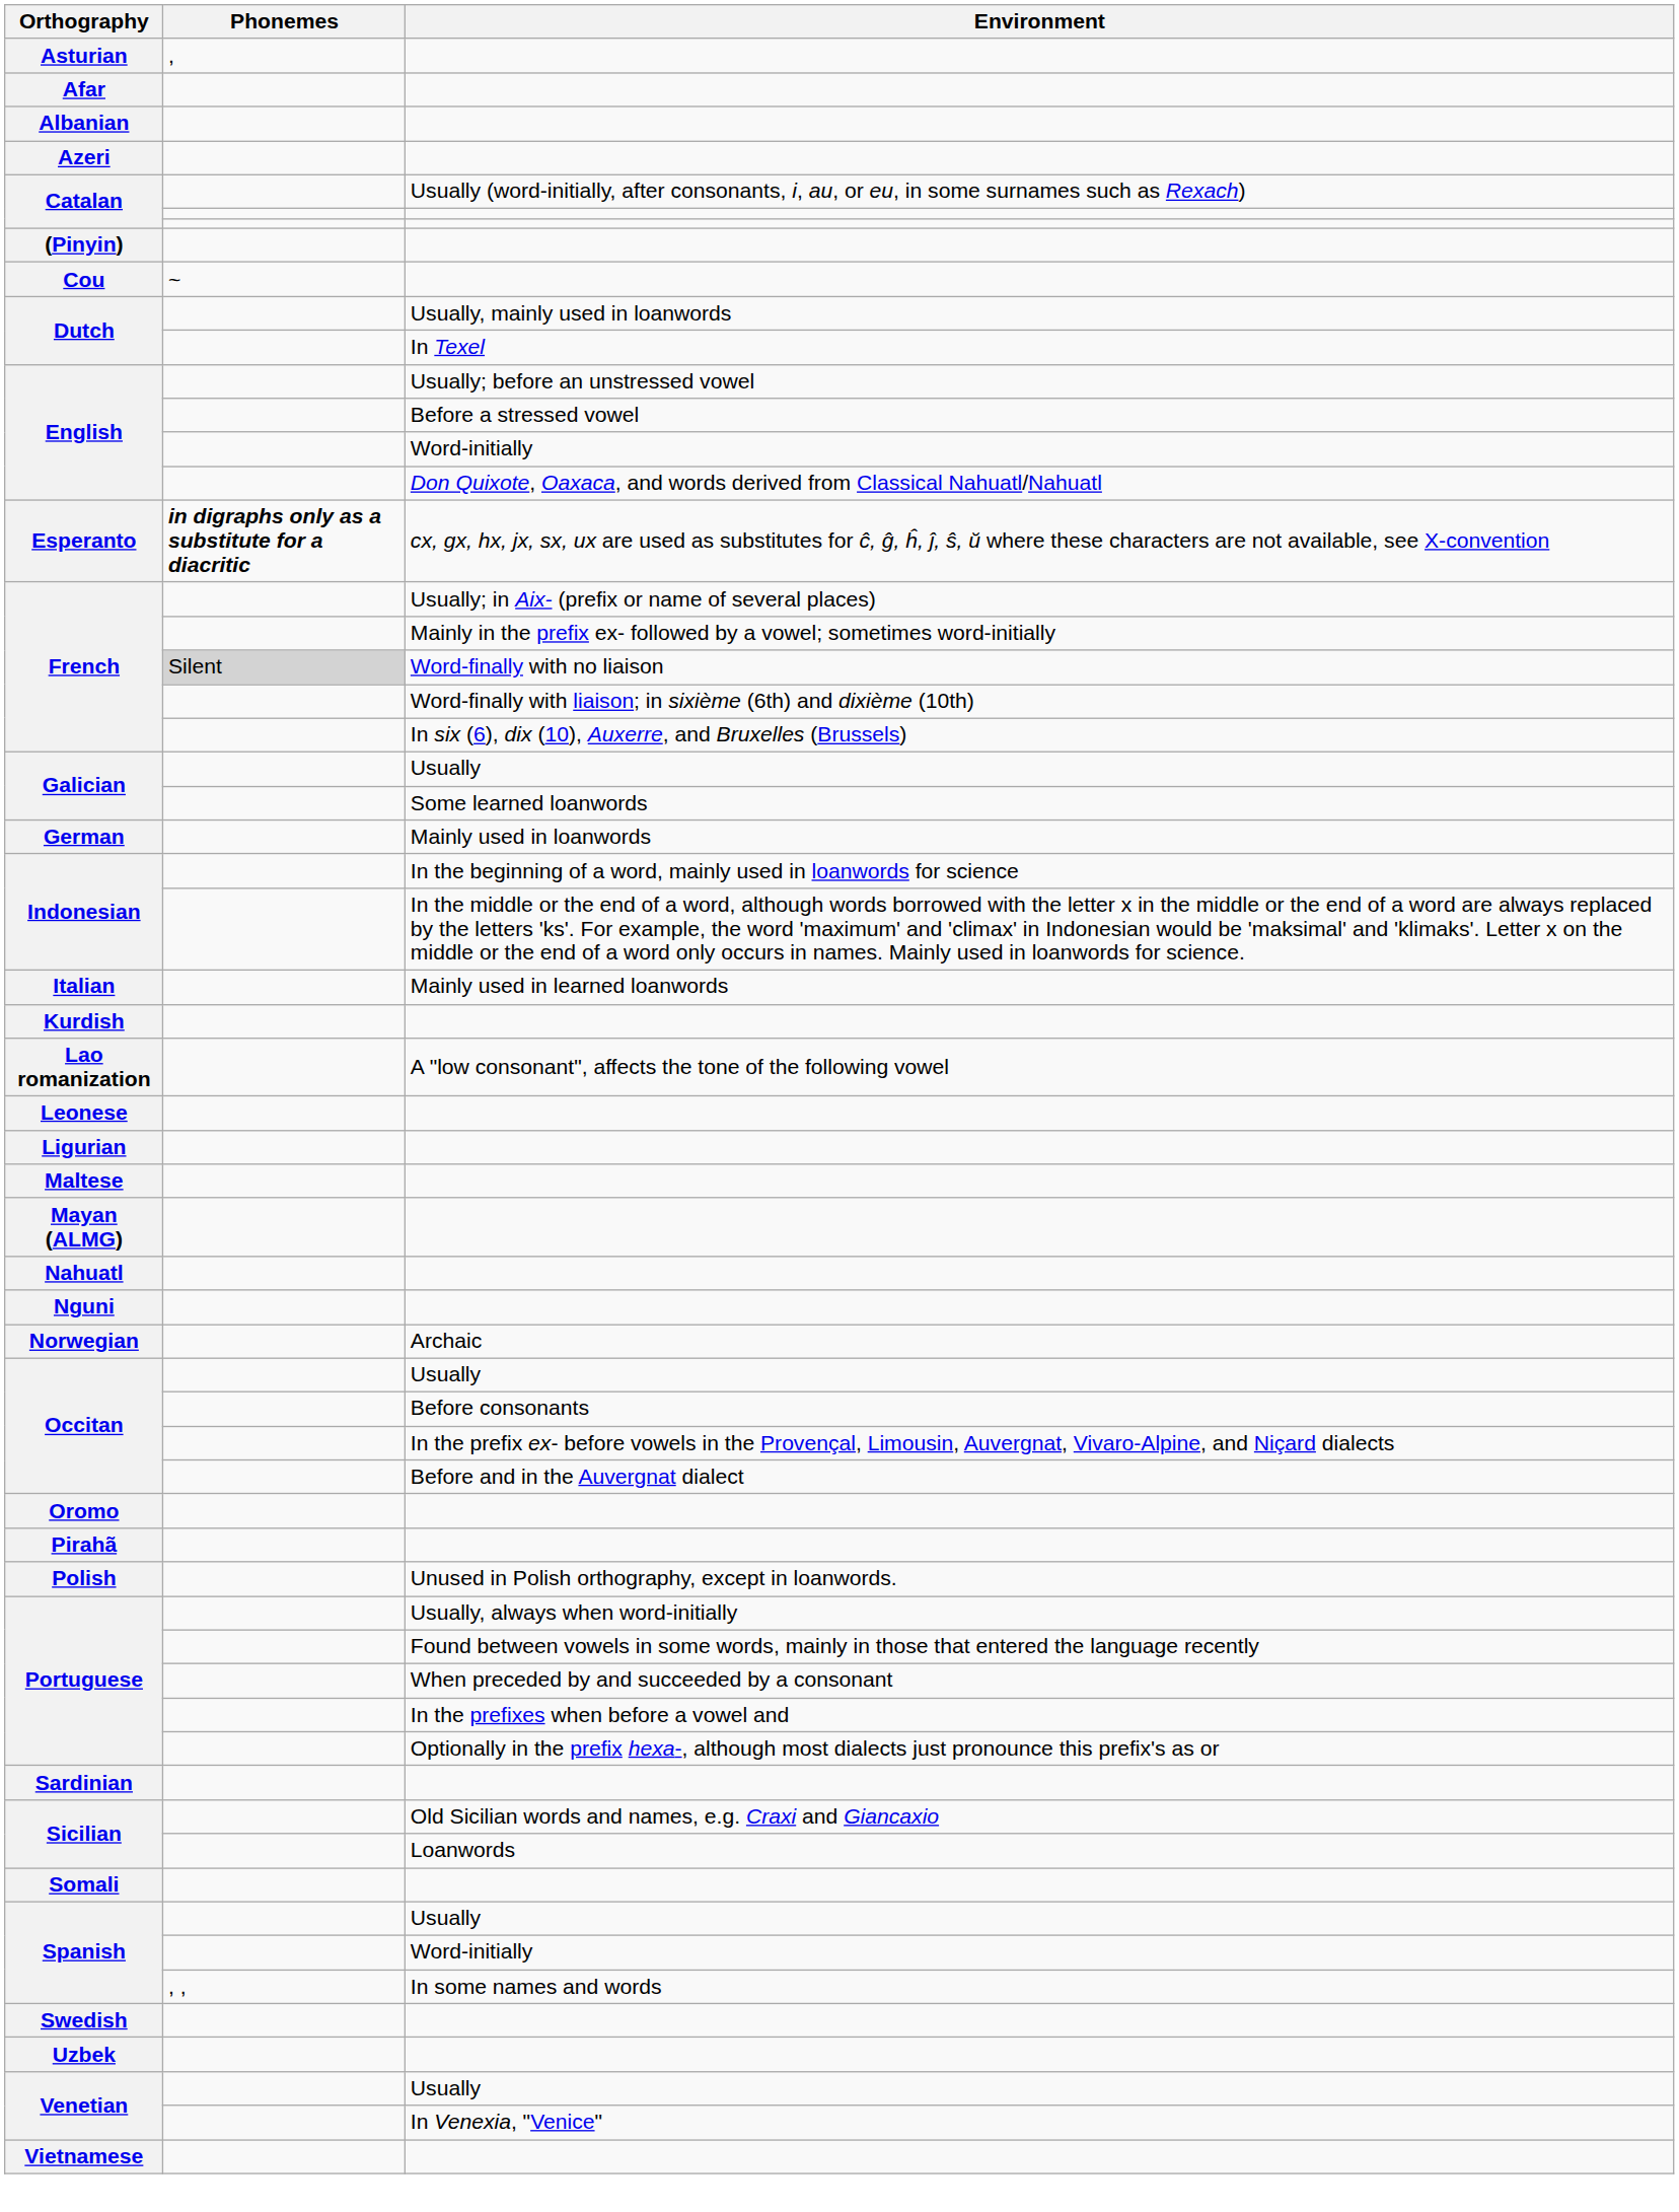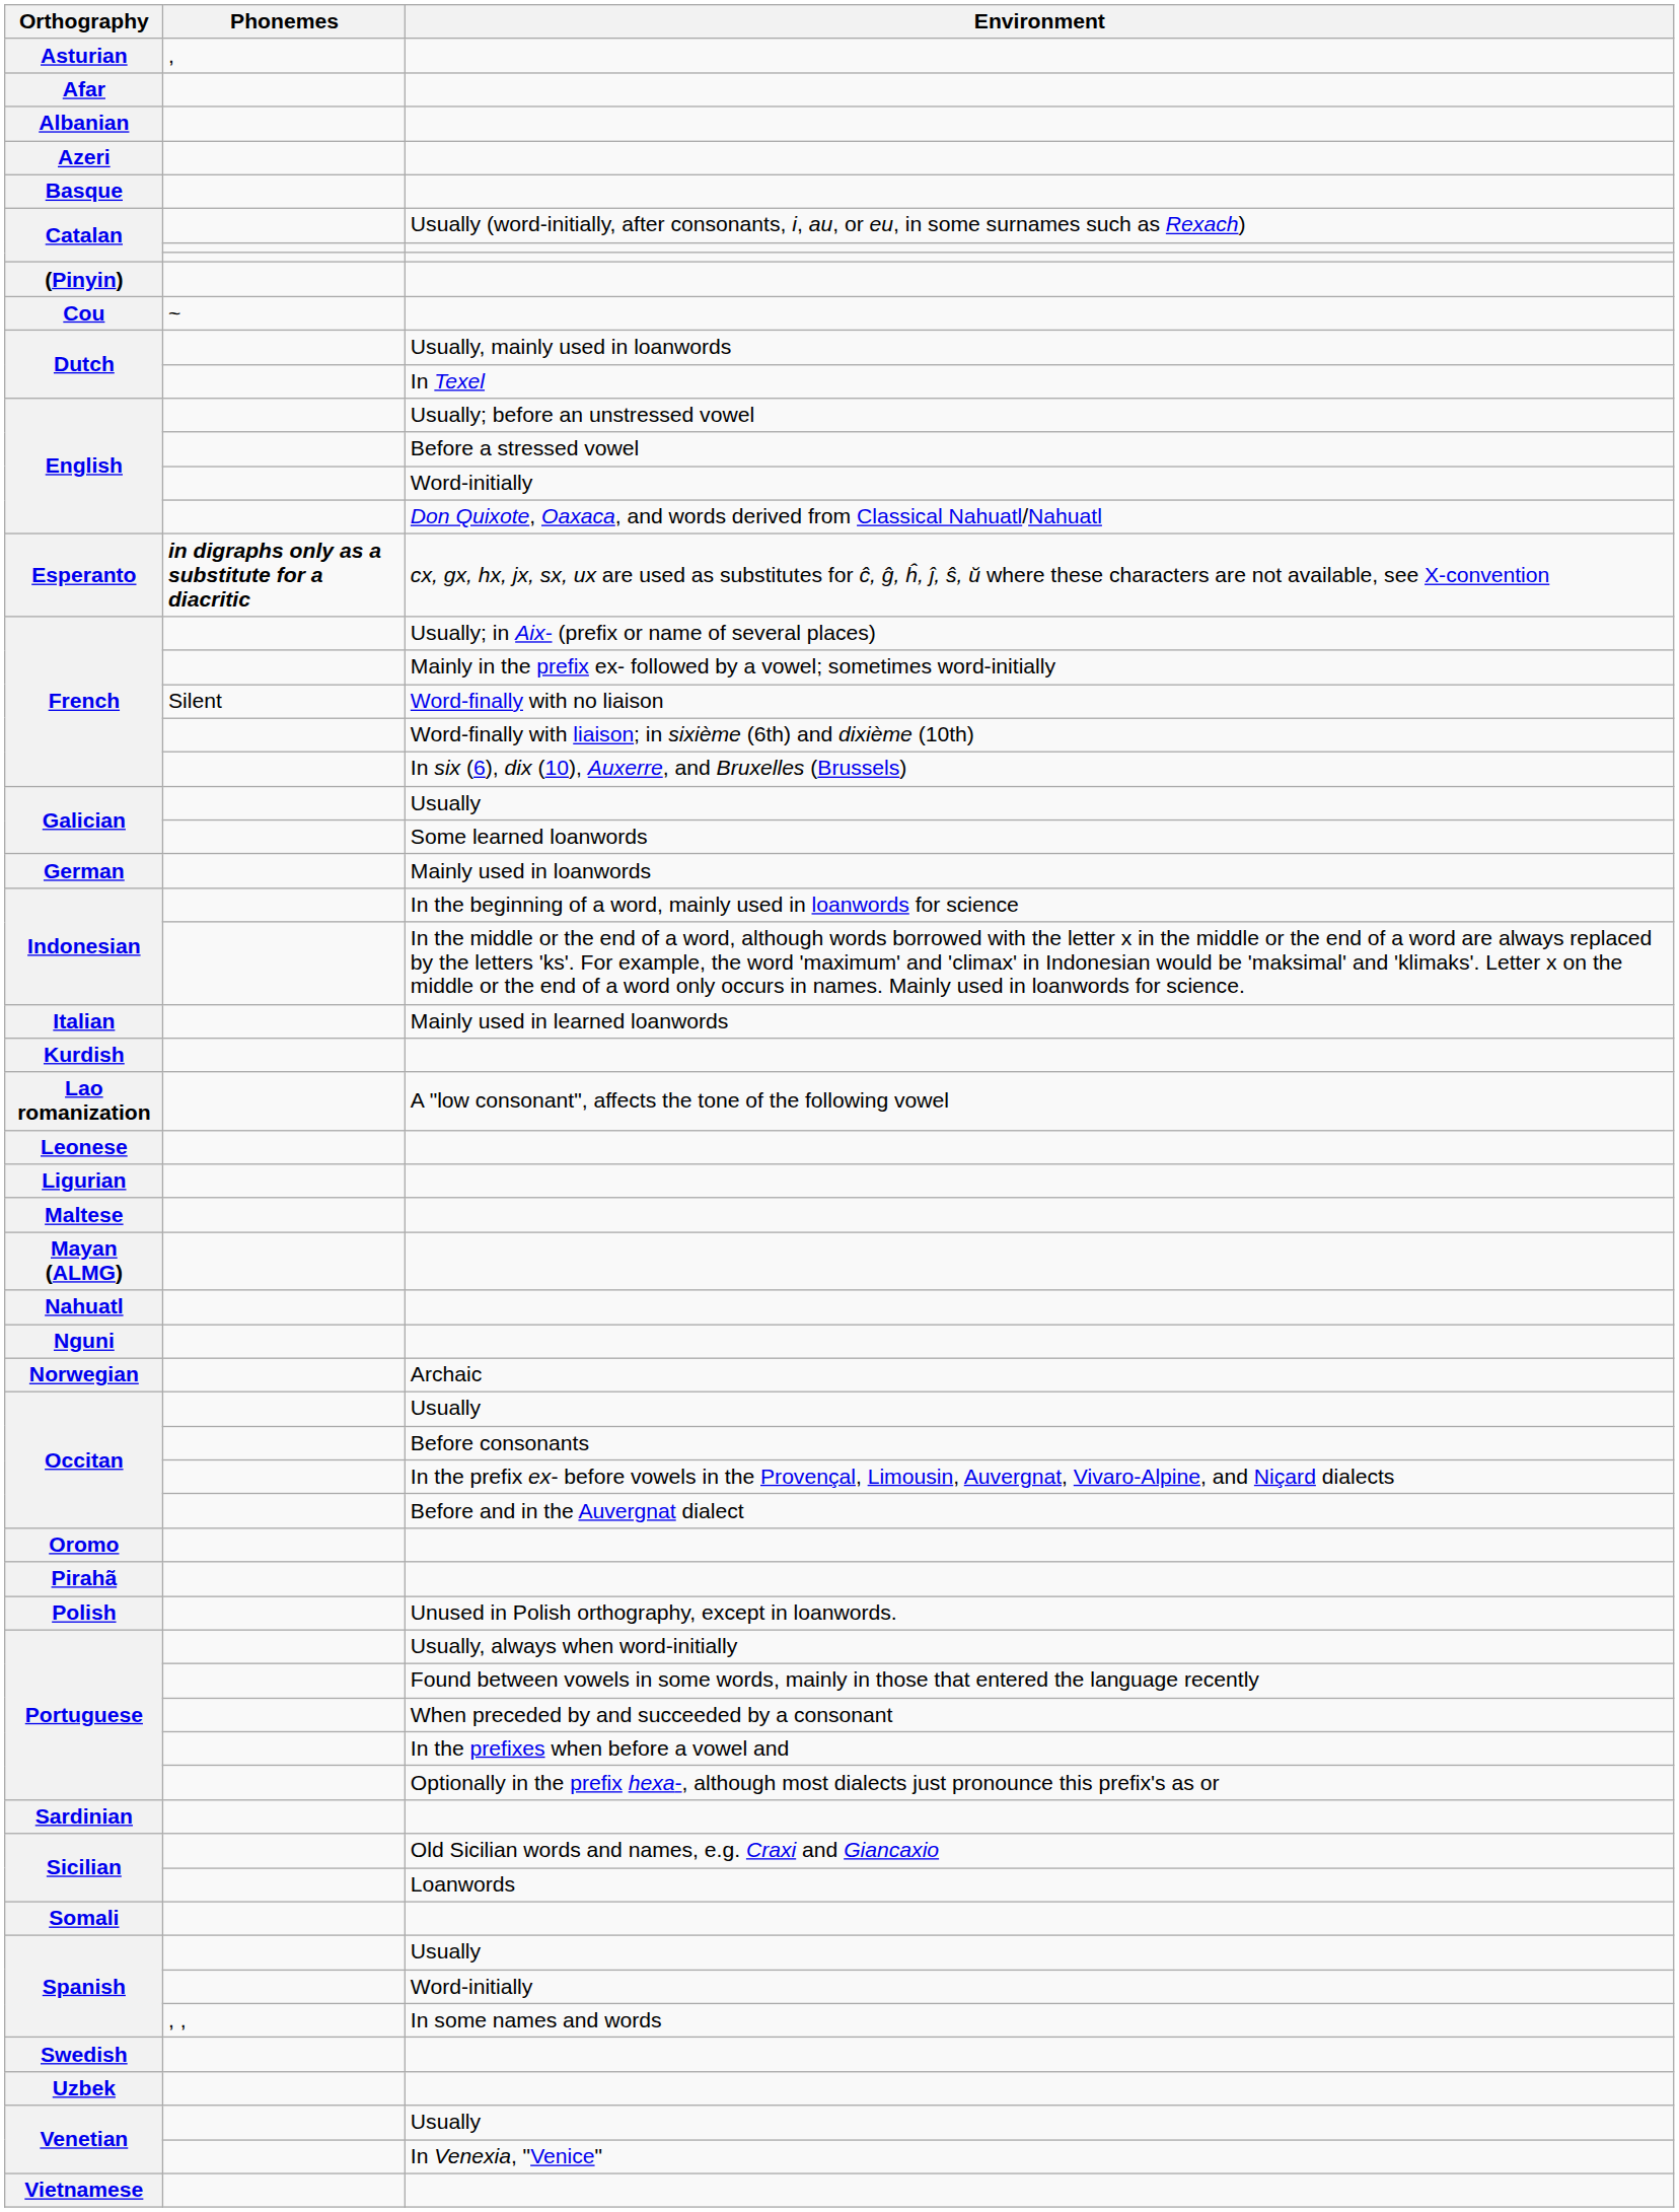+ row: Basque
French / Word-finally with no liaison | Phonemes: lightgrey background -> no background
